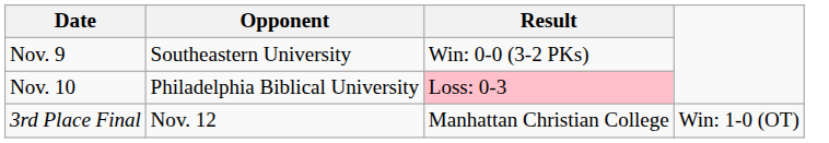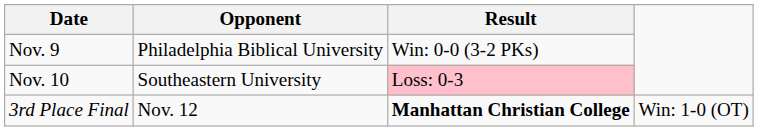Nov. 9 | Opponent: Southeastern University -> Philadelphia Biblical University
Nov. 10 | Opponent: Philadelphia Biblical University -> Southeastern University
3rd Place Final | Result: normal -> bold
